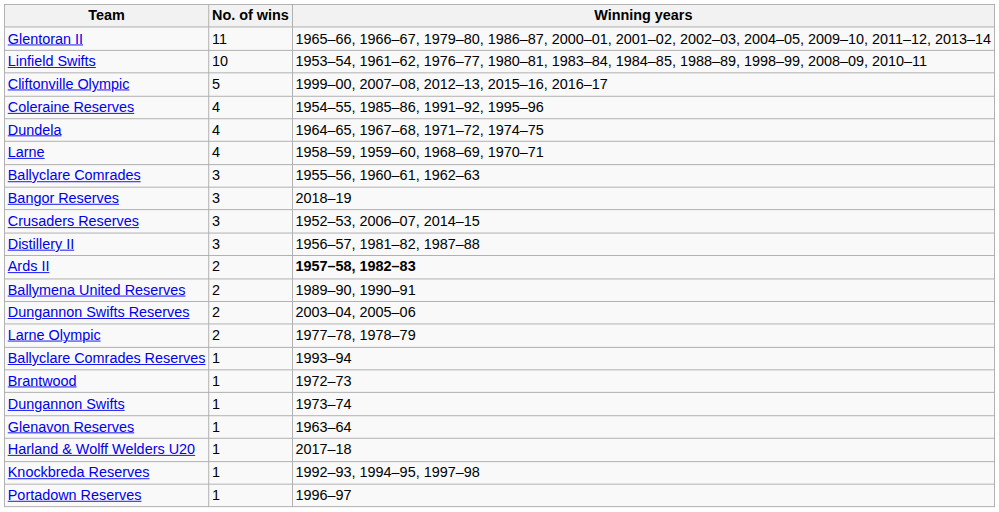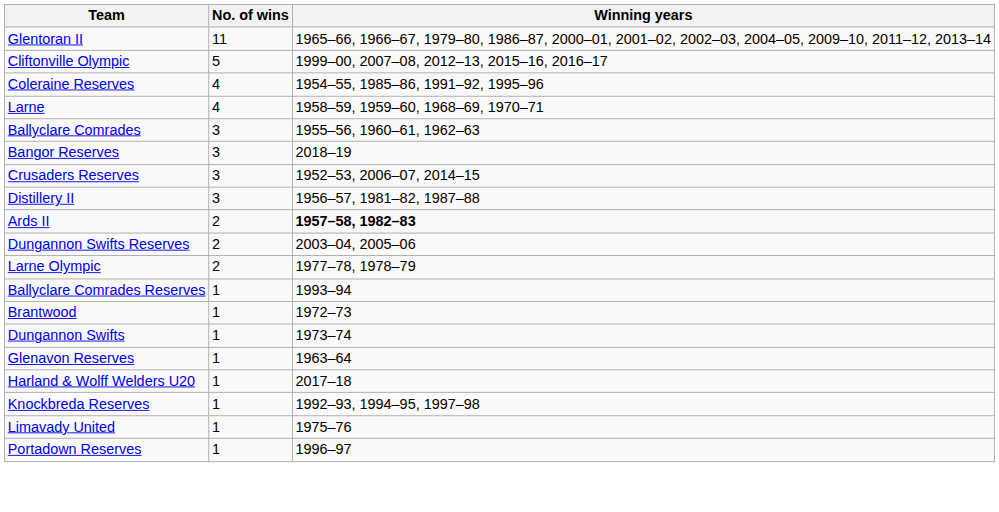- row: Linfield Swifts | 10 | 1953–54, 1961–62, 1976–77, 1980–81, 1983–84, 1984–85, 1988–89, 1998–99, 2008–09, 2010–11
- row: Dundela | 4 | 1964–65, 1967–68, 1971–72, 1974–75
- row: Ballymena United Reserves | 2 | 1989–90, 1990–91
+ row: Limavady United | 1 | 1975–76
